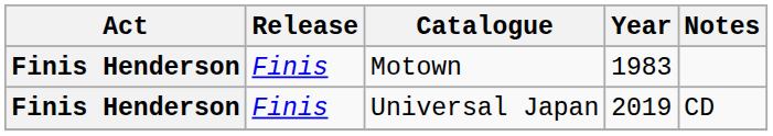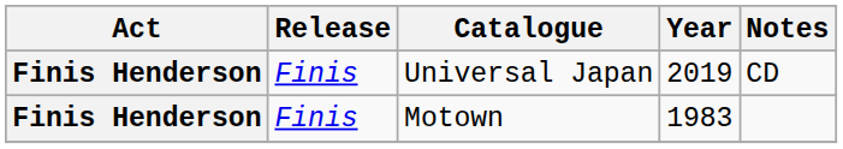rows swapped: Motown <-> Universal Japan
